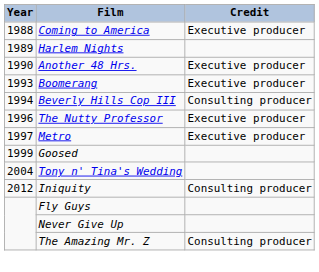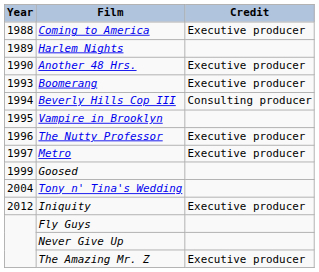+ row: 1995 | Vampire in Brooklyn
Iniquity | Credit: Consulting producer -> Executive producer
The Amazing Mr. Z | Credit: Consulting producer -> Executive producer
